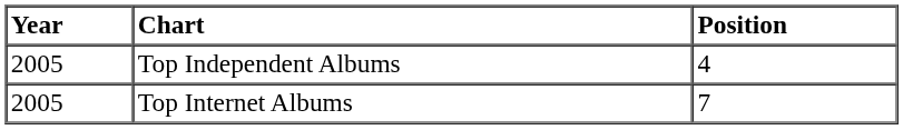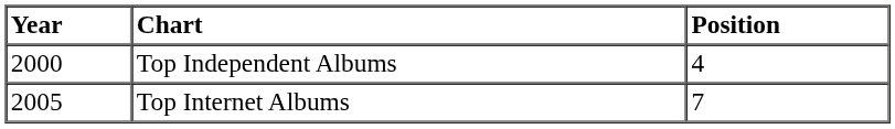Top Independent Albums | Year: 2005 -> 2000
